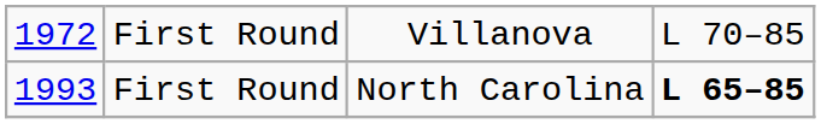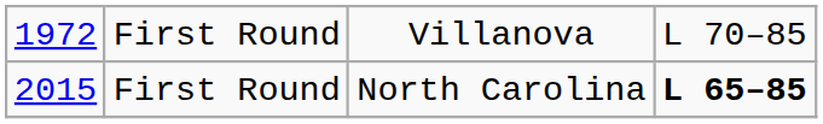First Round / North Carolina | column 1: 1993 -> 2015
